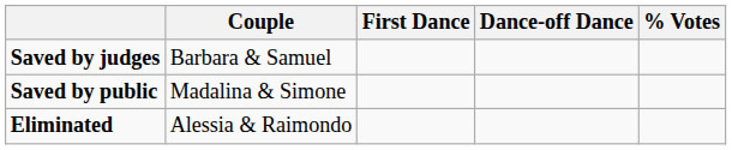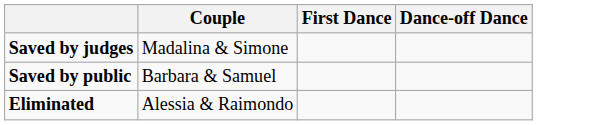- column: % Votes
Saved by judges | Couple: Barbara & Samuel -> Madalina & Simone
Saved by public | Couple: Madalina & Simone -> Barbara & Samuel
